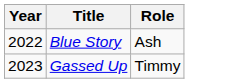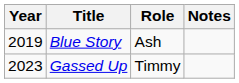+ column: Notes
Blue Story | Year: 2022 -> 2019
